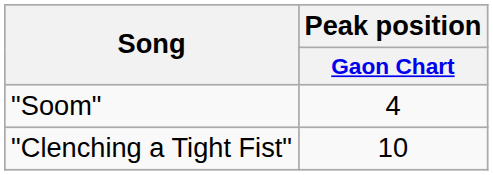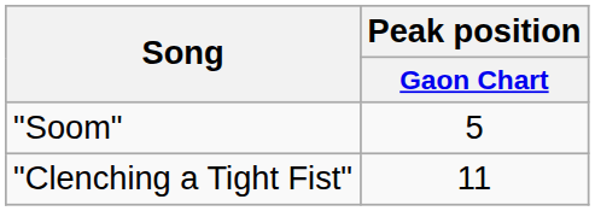"Soom" | Peak position / Gaon Chart: 4 -> 5
"Clenching a Tight Fist" | Peak position / Gaon Chart: 10 -> 11
